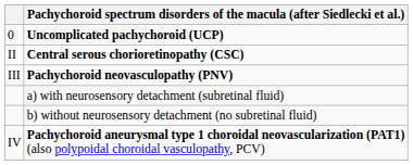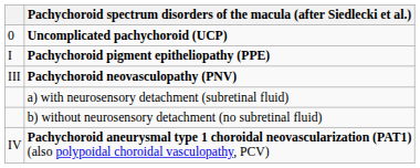+ row: I | Pachychoroid pigment epitheliopathy (PPE)
- row: II | Central serous chorioretinopathy (CSC)
